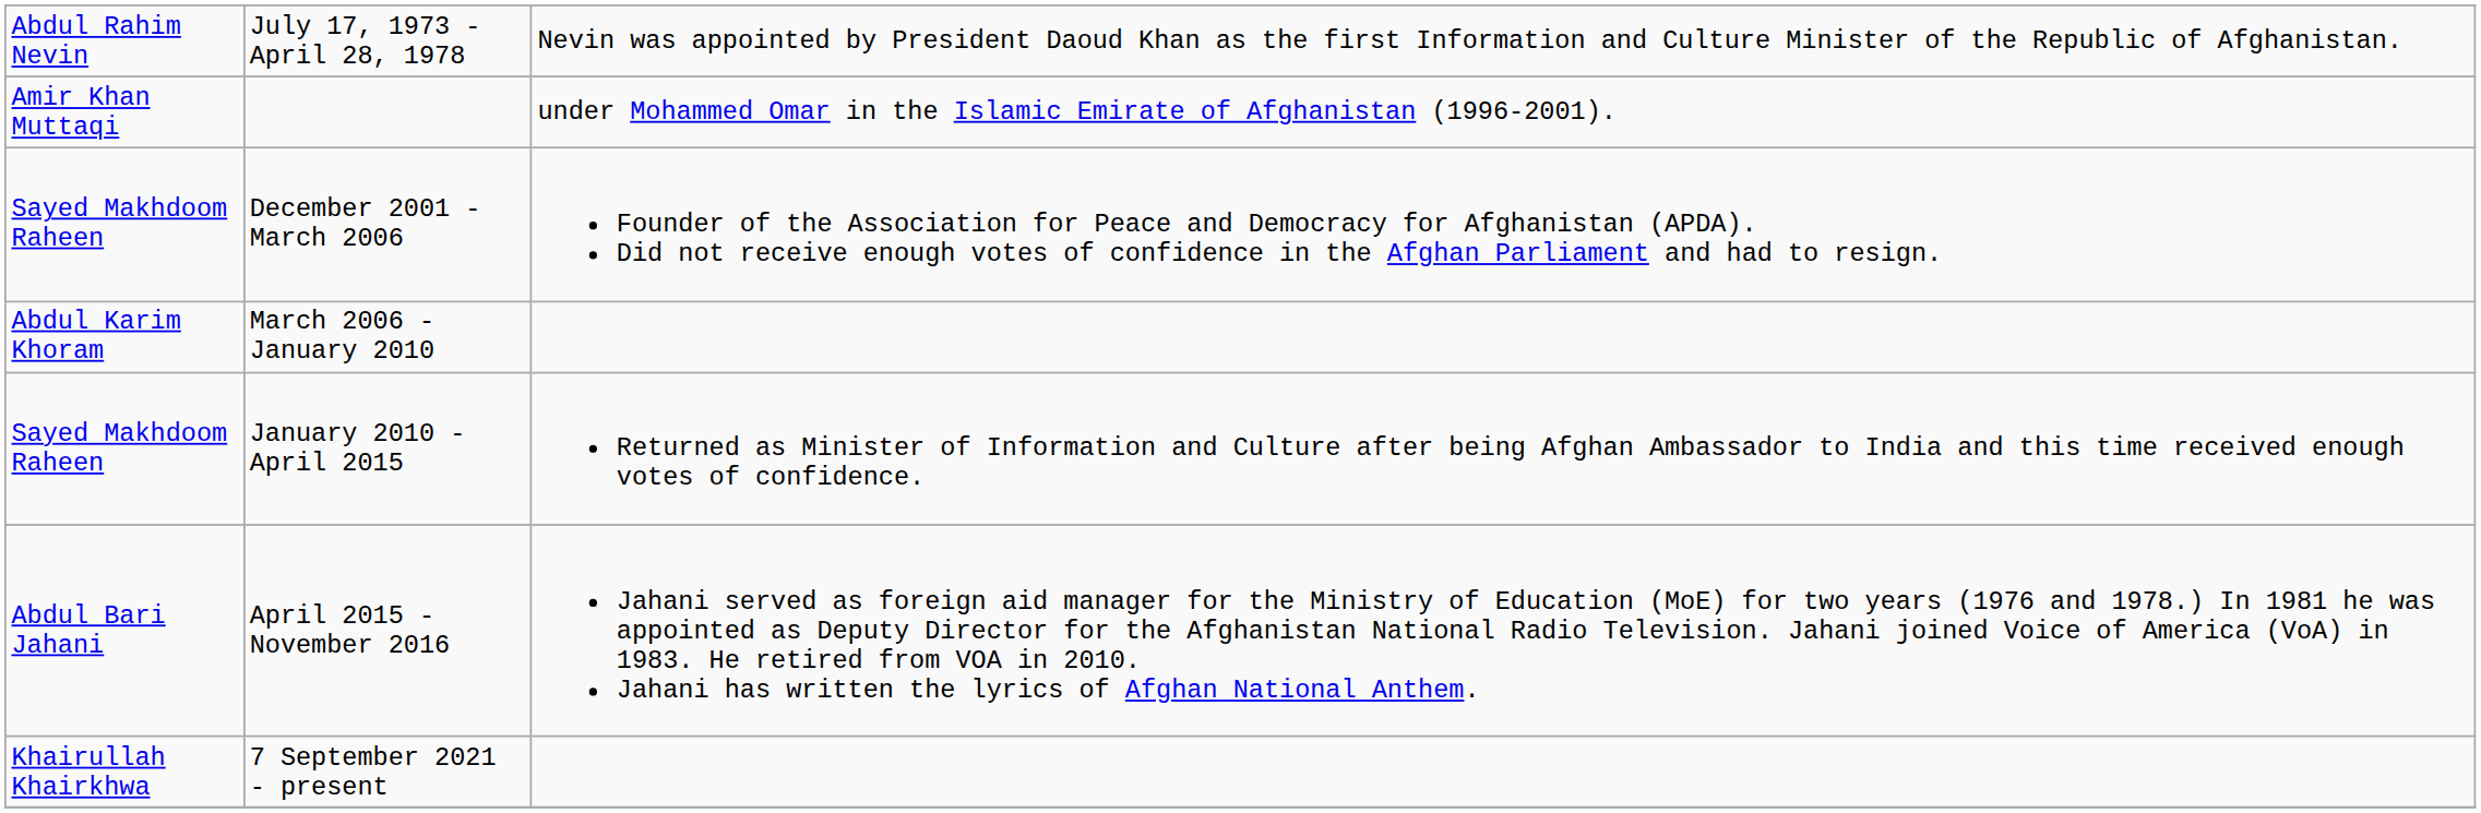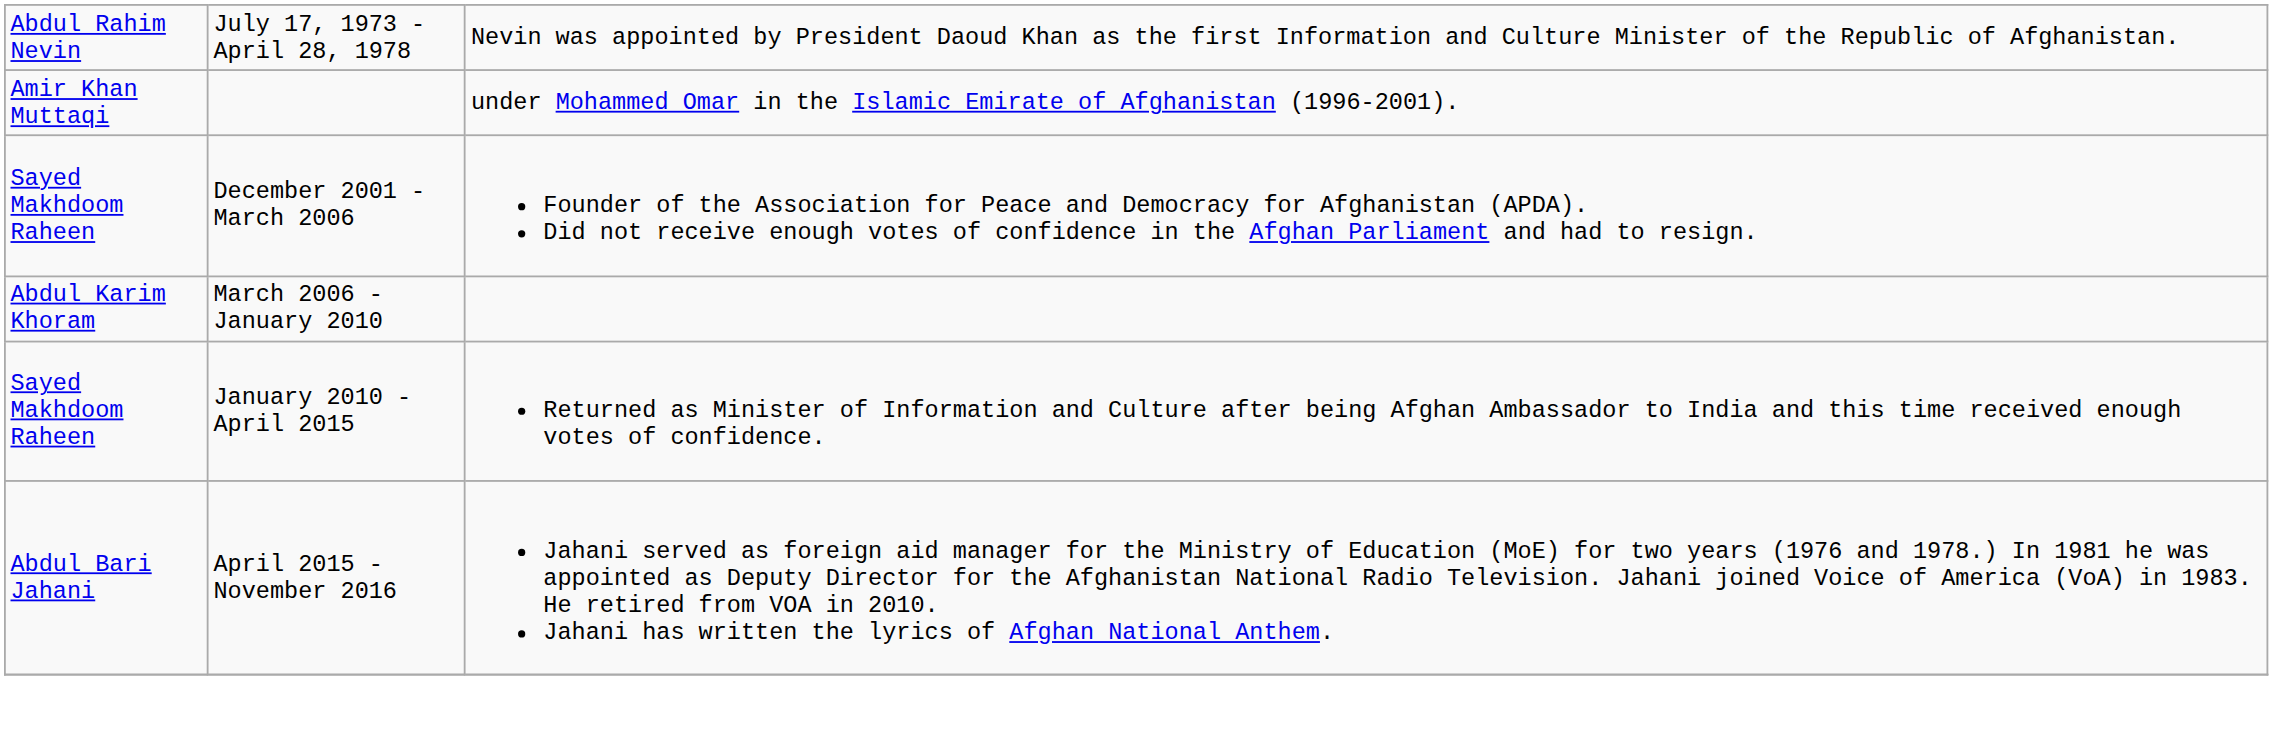- row: Khairullah Khairkhwa | 7 September 2021 - present
